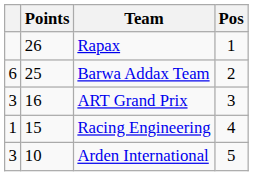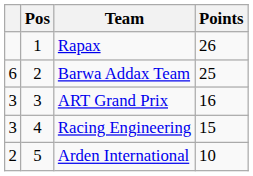columns swapped: Pos <-> Points
Racing Engineering | column 1: 1 -> 3
Arden International | column 1: 3 -> 2
